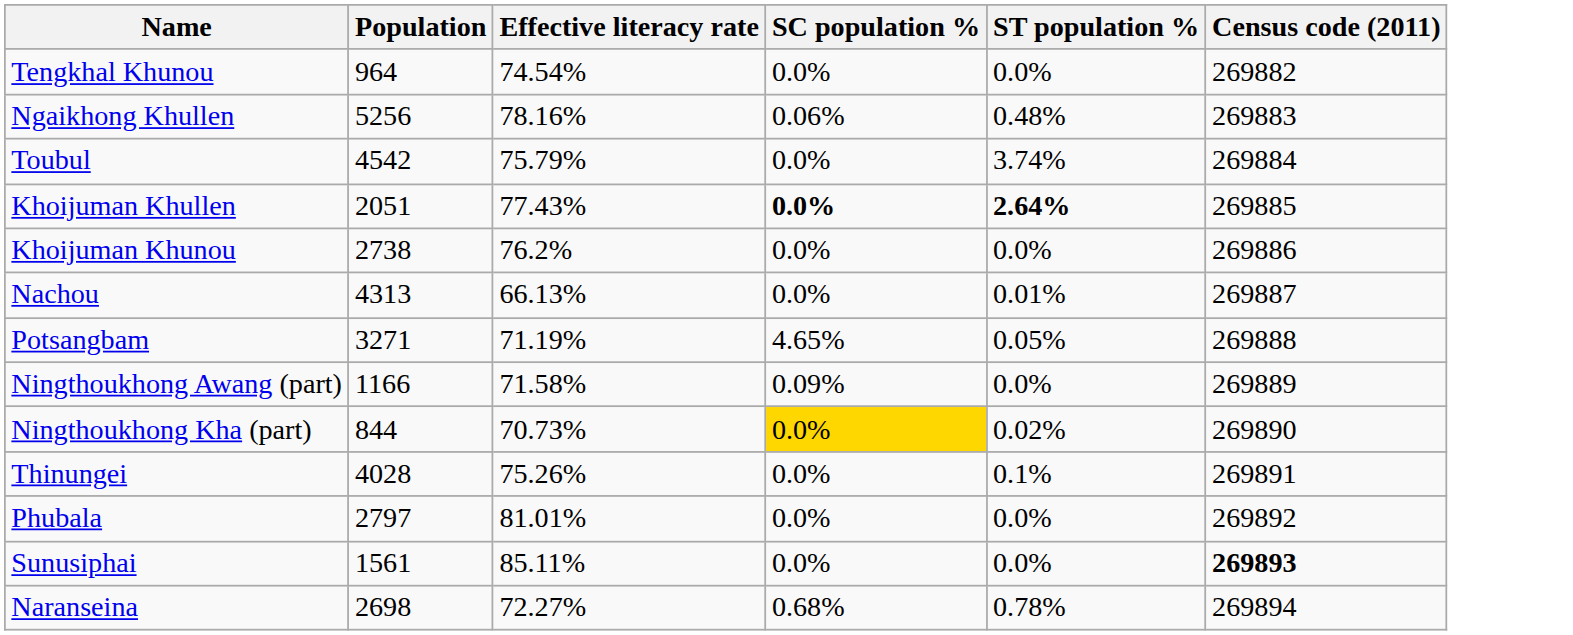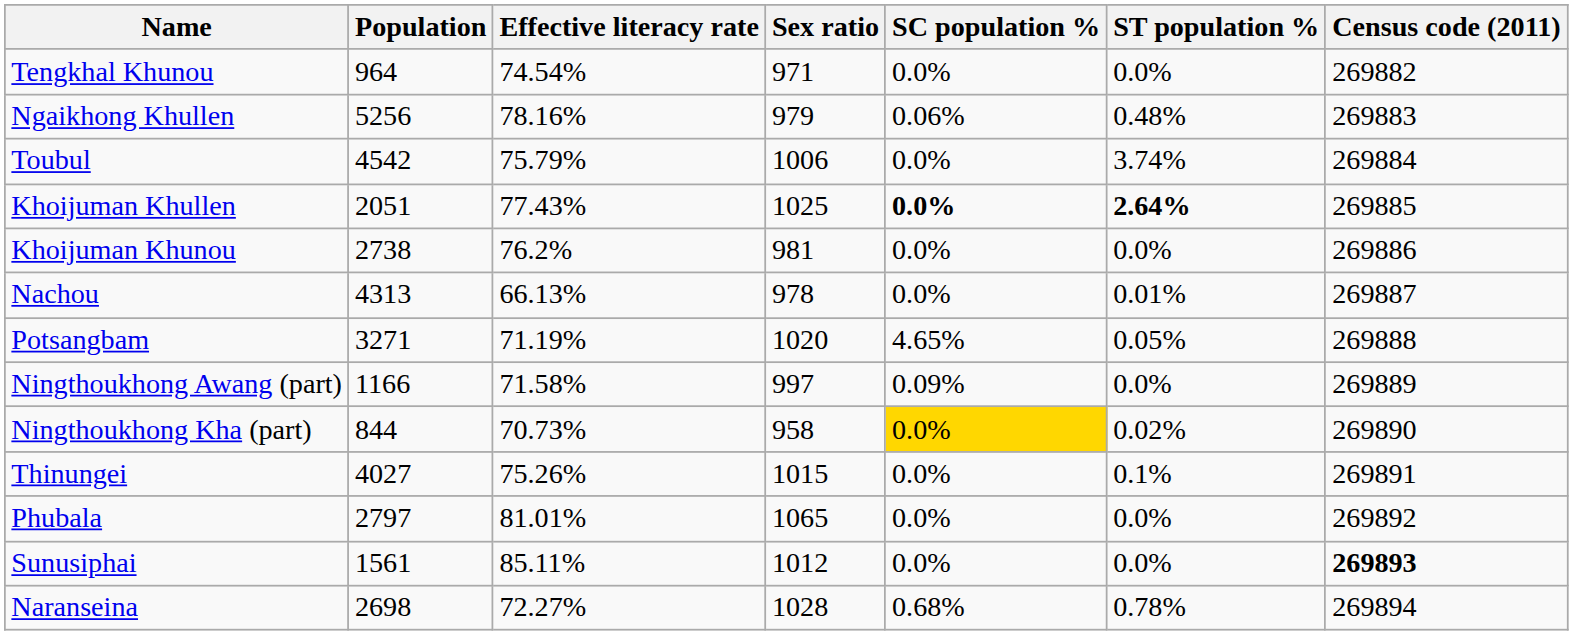+ column: Sex ratio | 971 | 979 | 1006 | 1025 | 981 | 978 | 1020 | 997 | 958 | 1015 | 1065 | 1012 | 1028
Thinungei | Population: 4028 -> 4027
